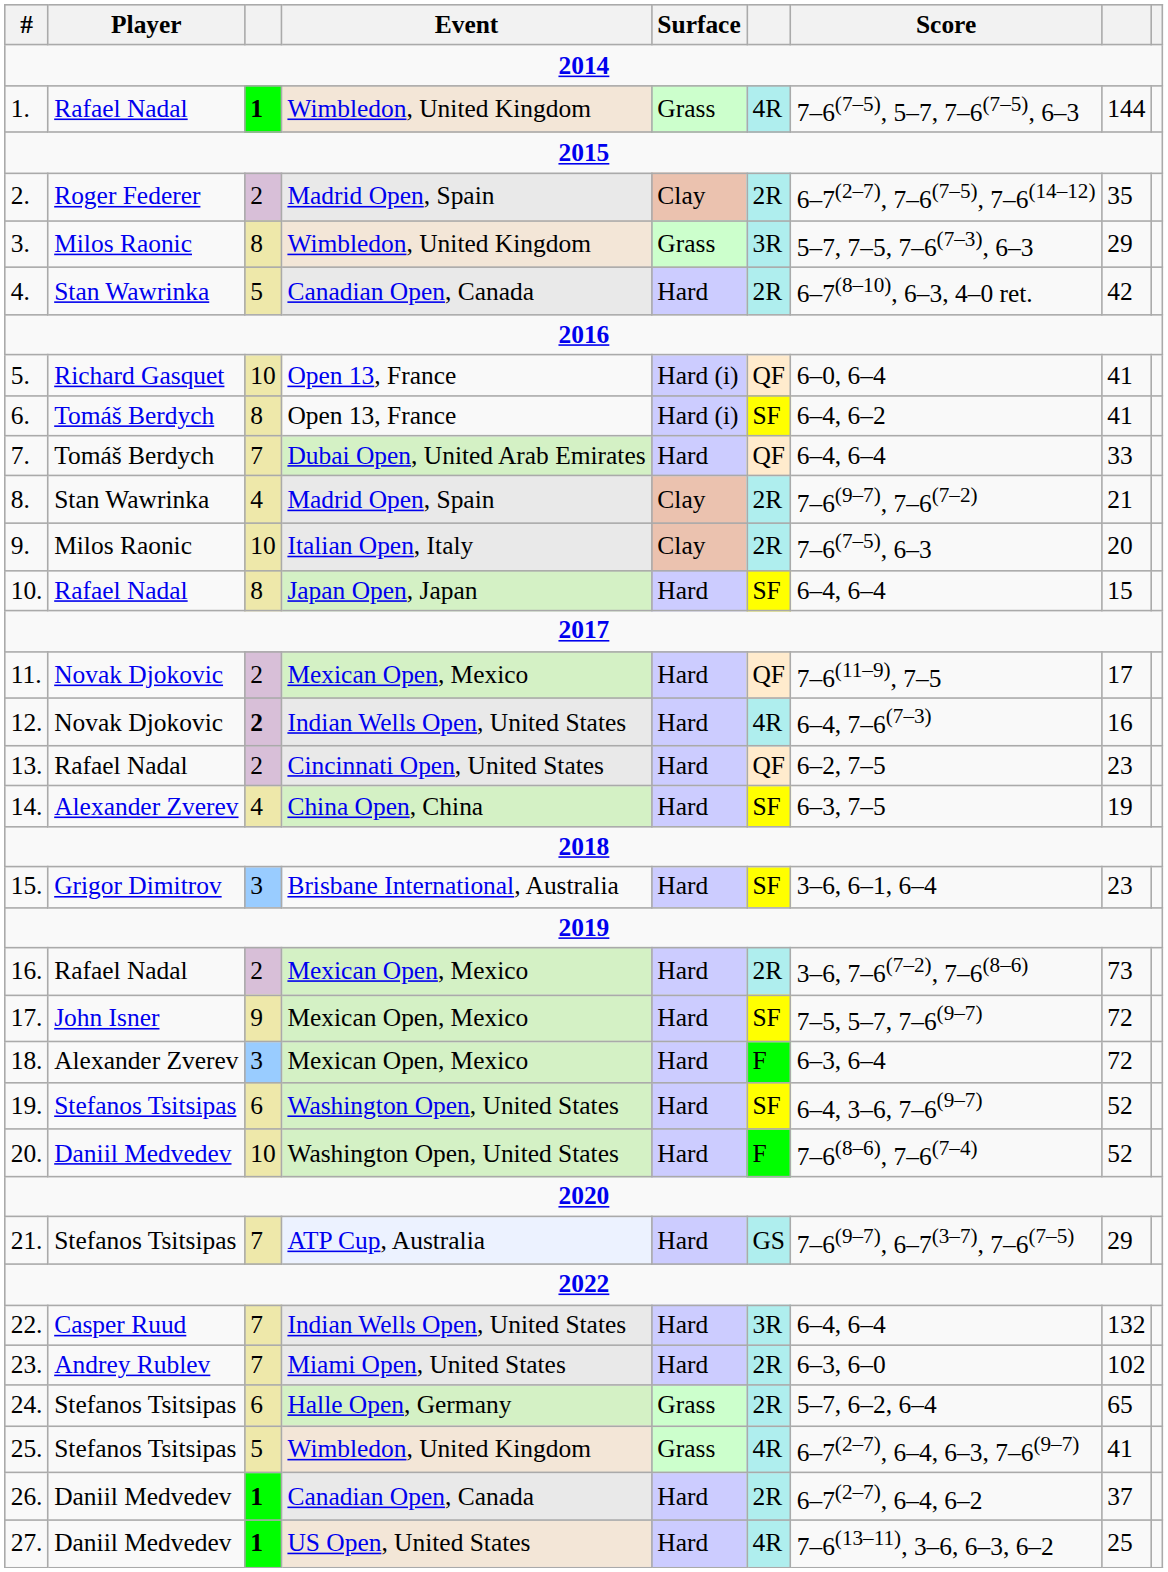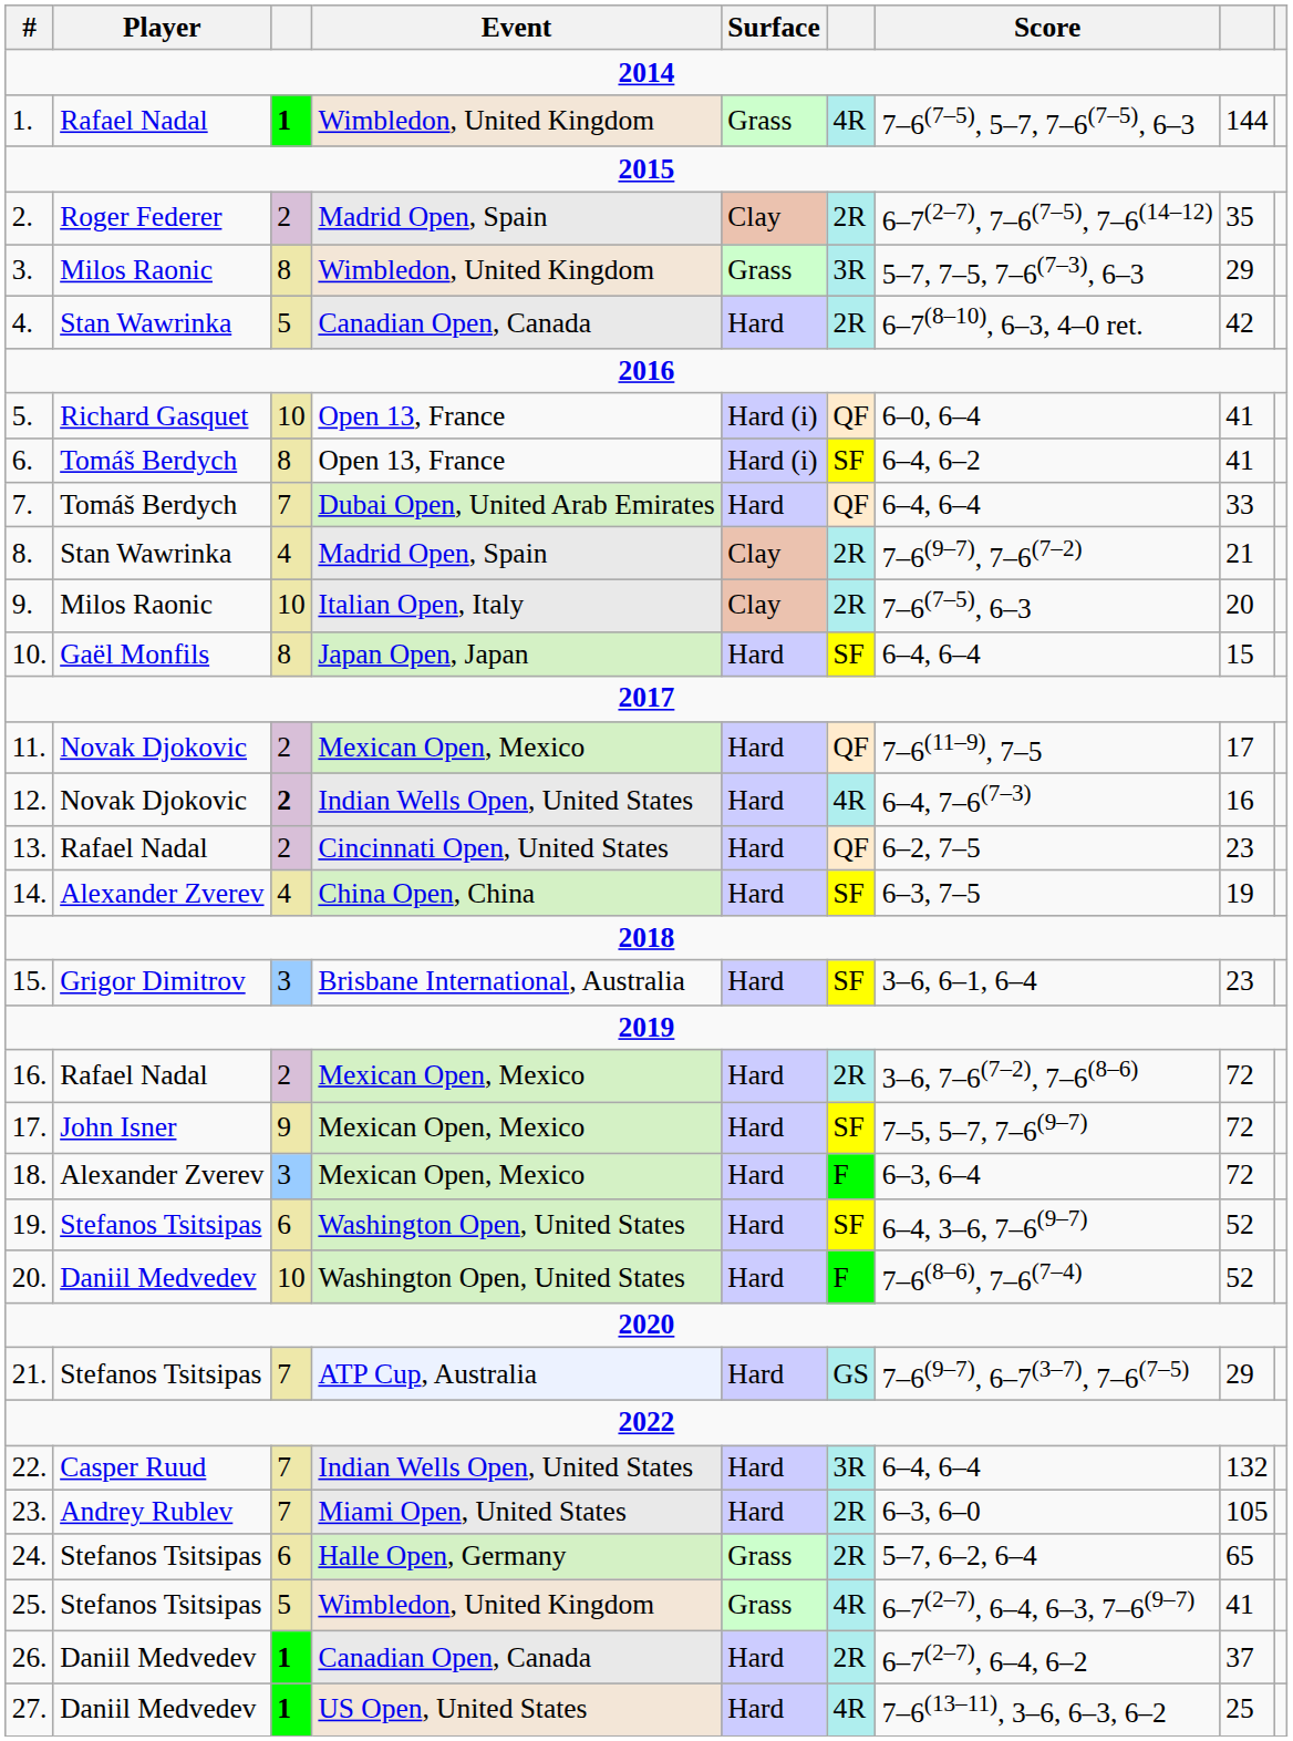10. | Player: Rafael Nadal -> Gaël Monfils
16. | column 8: 73 -> 72
23. | column 8: 102 -> 105
